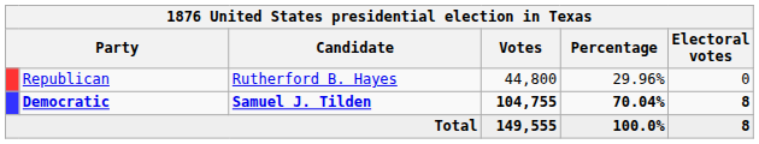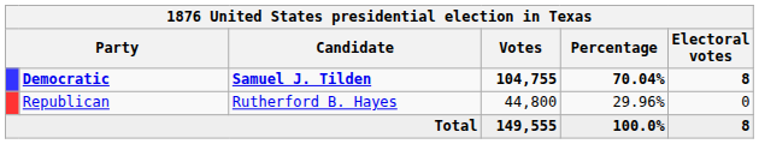rows swapped: Democratic <-> Republican
